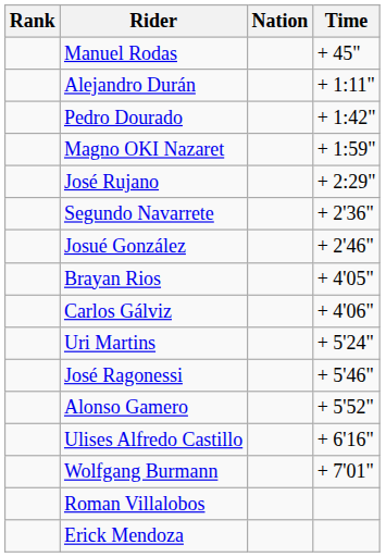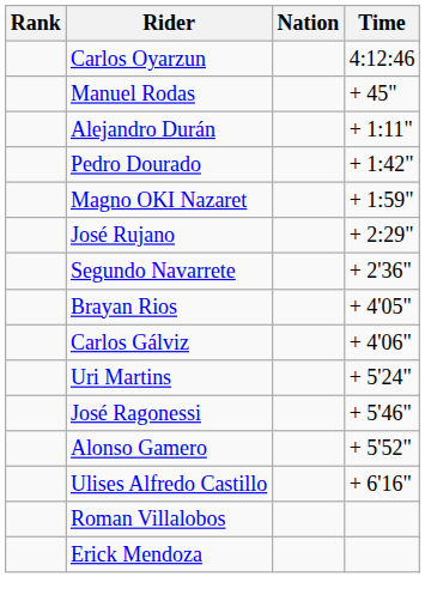+ row: Carlos Oyarzun | 4:12:46
- row: Josué González | + 2'46"
- row: Wolfgang Burmann | + 7'01"
